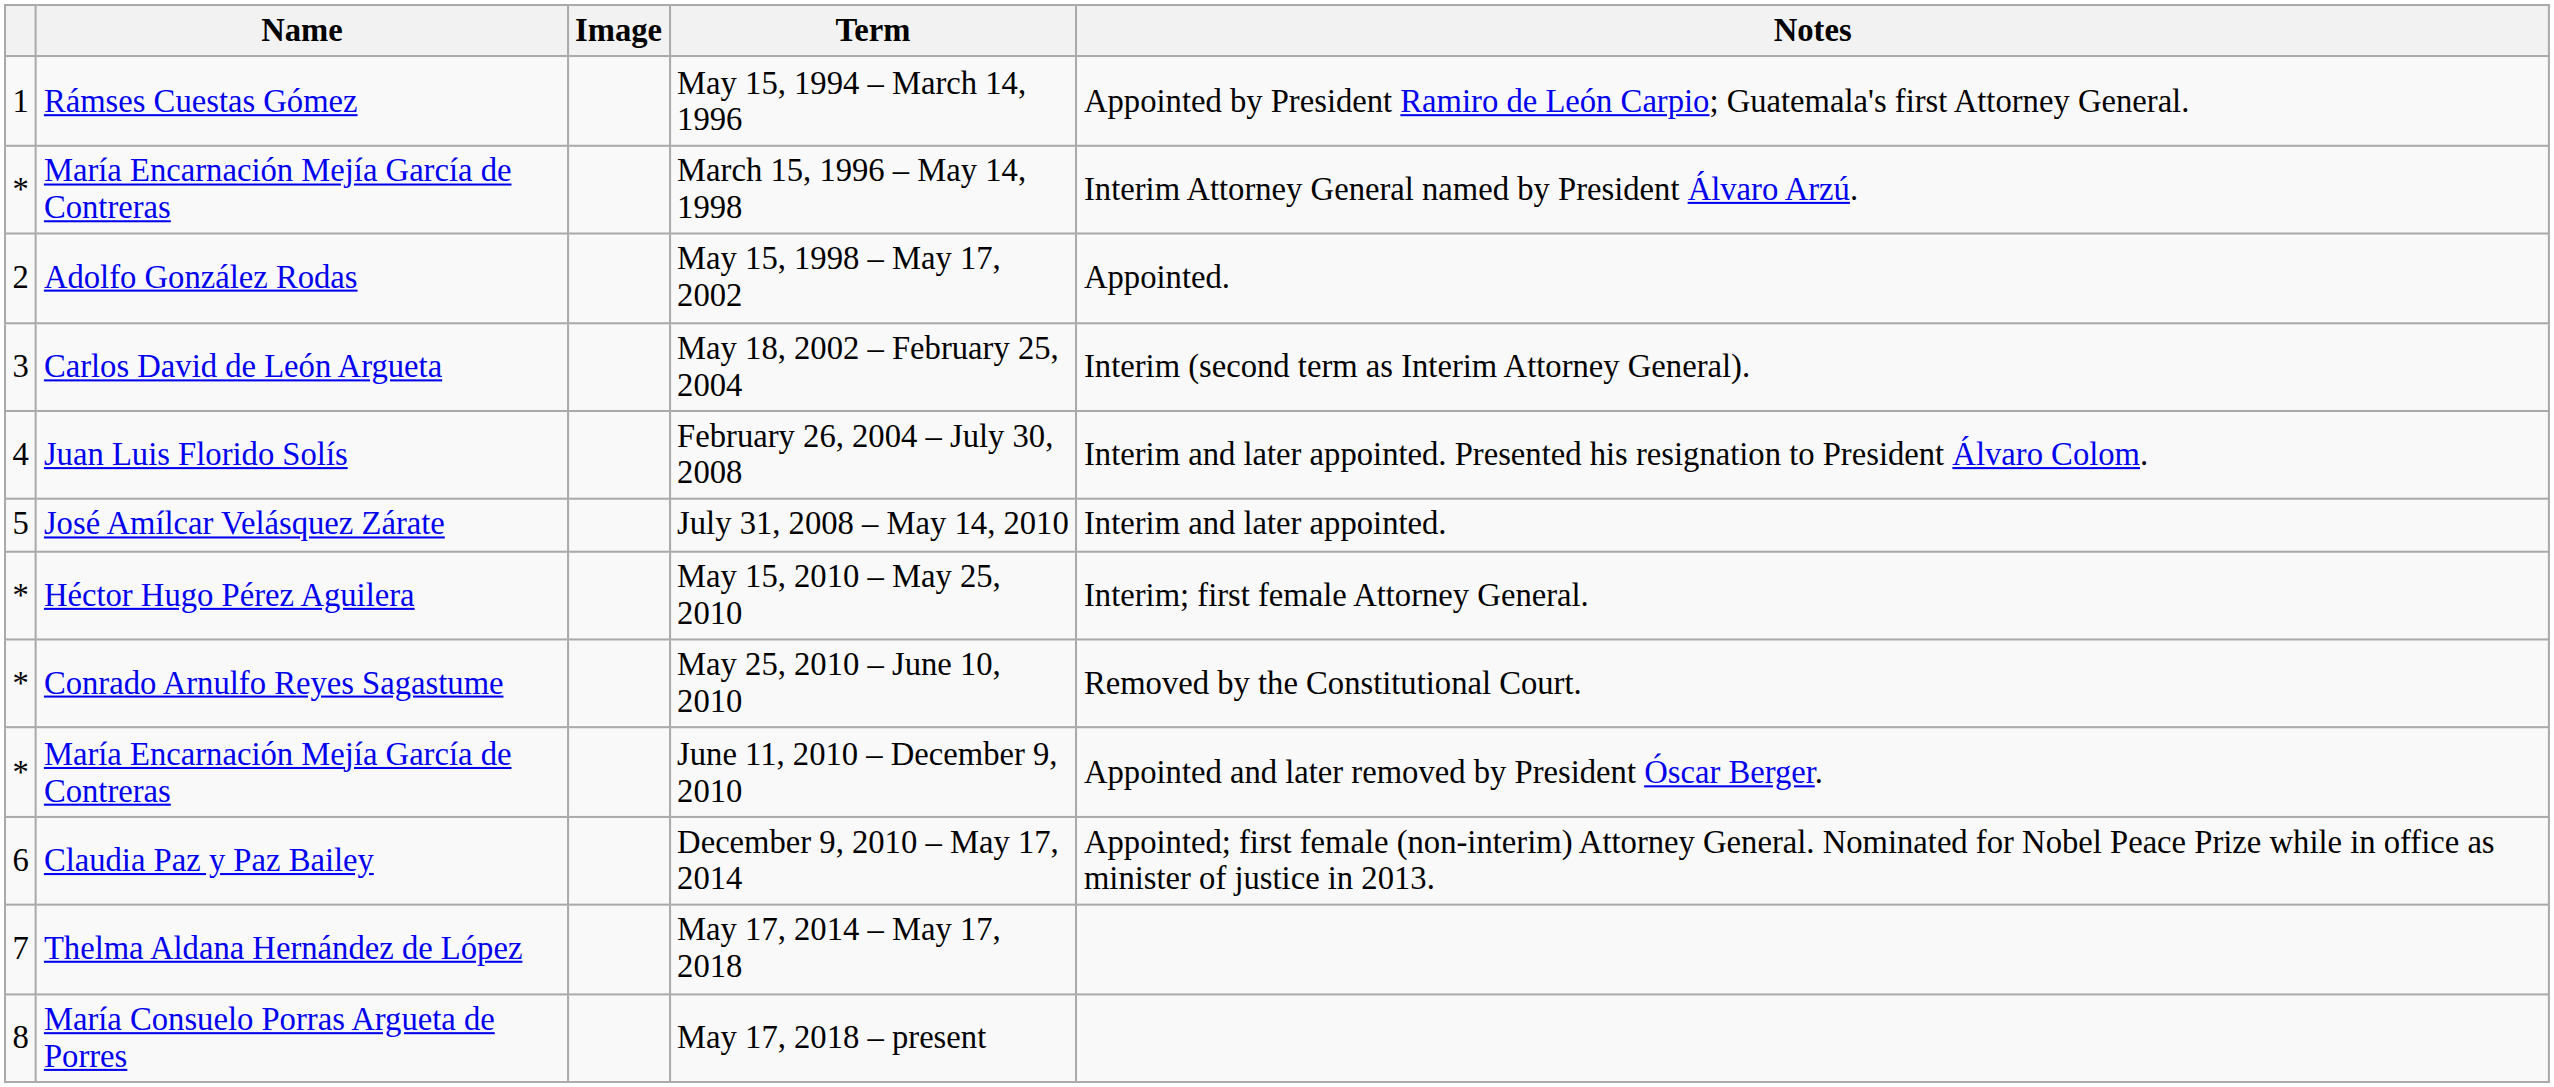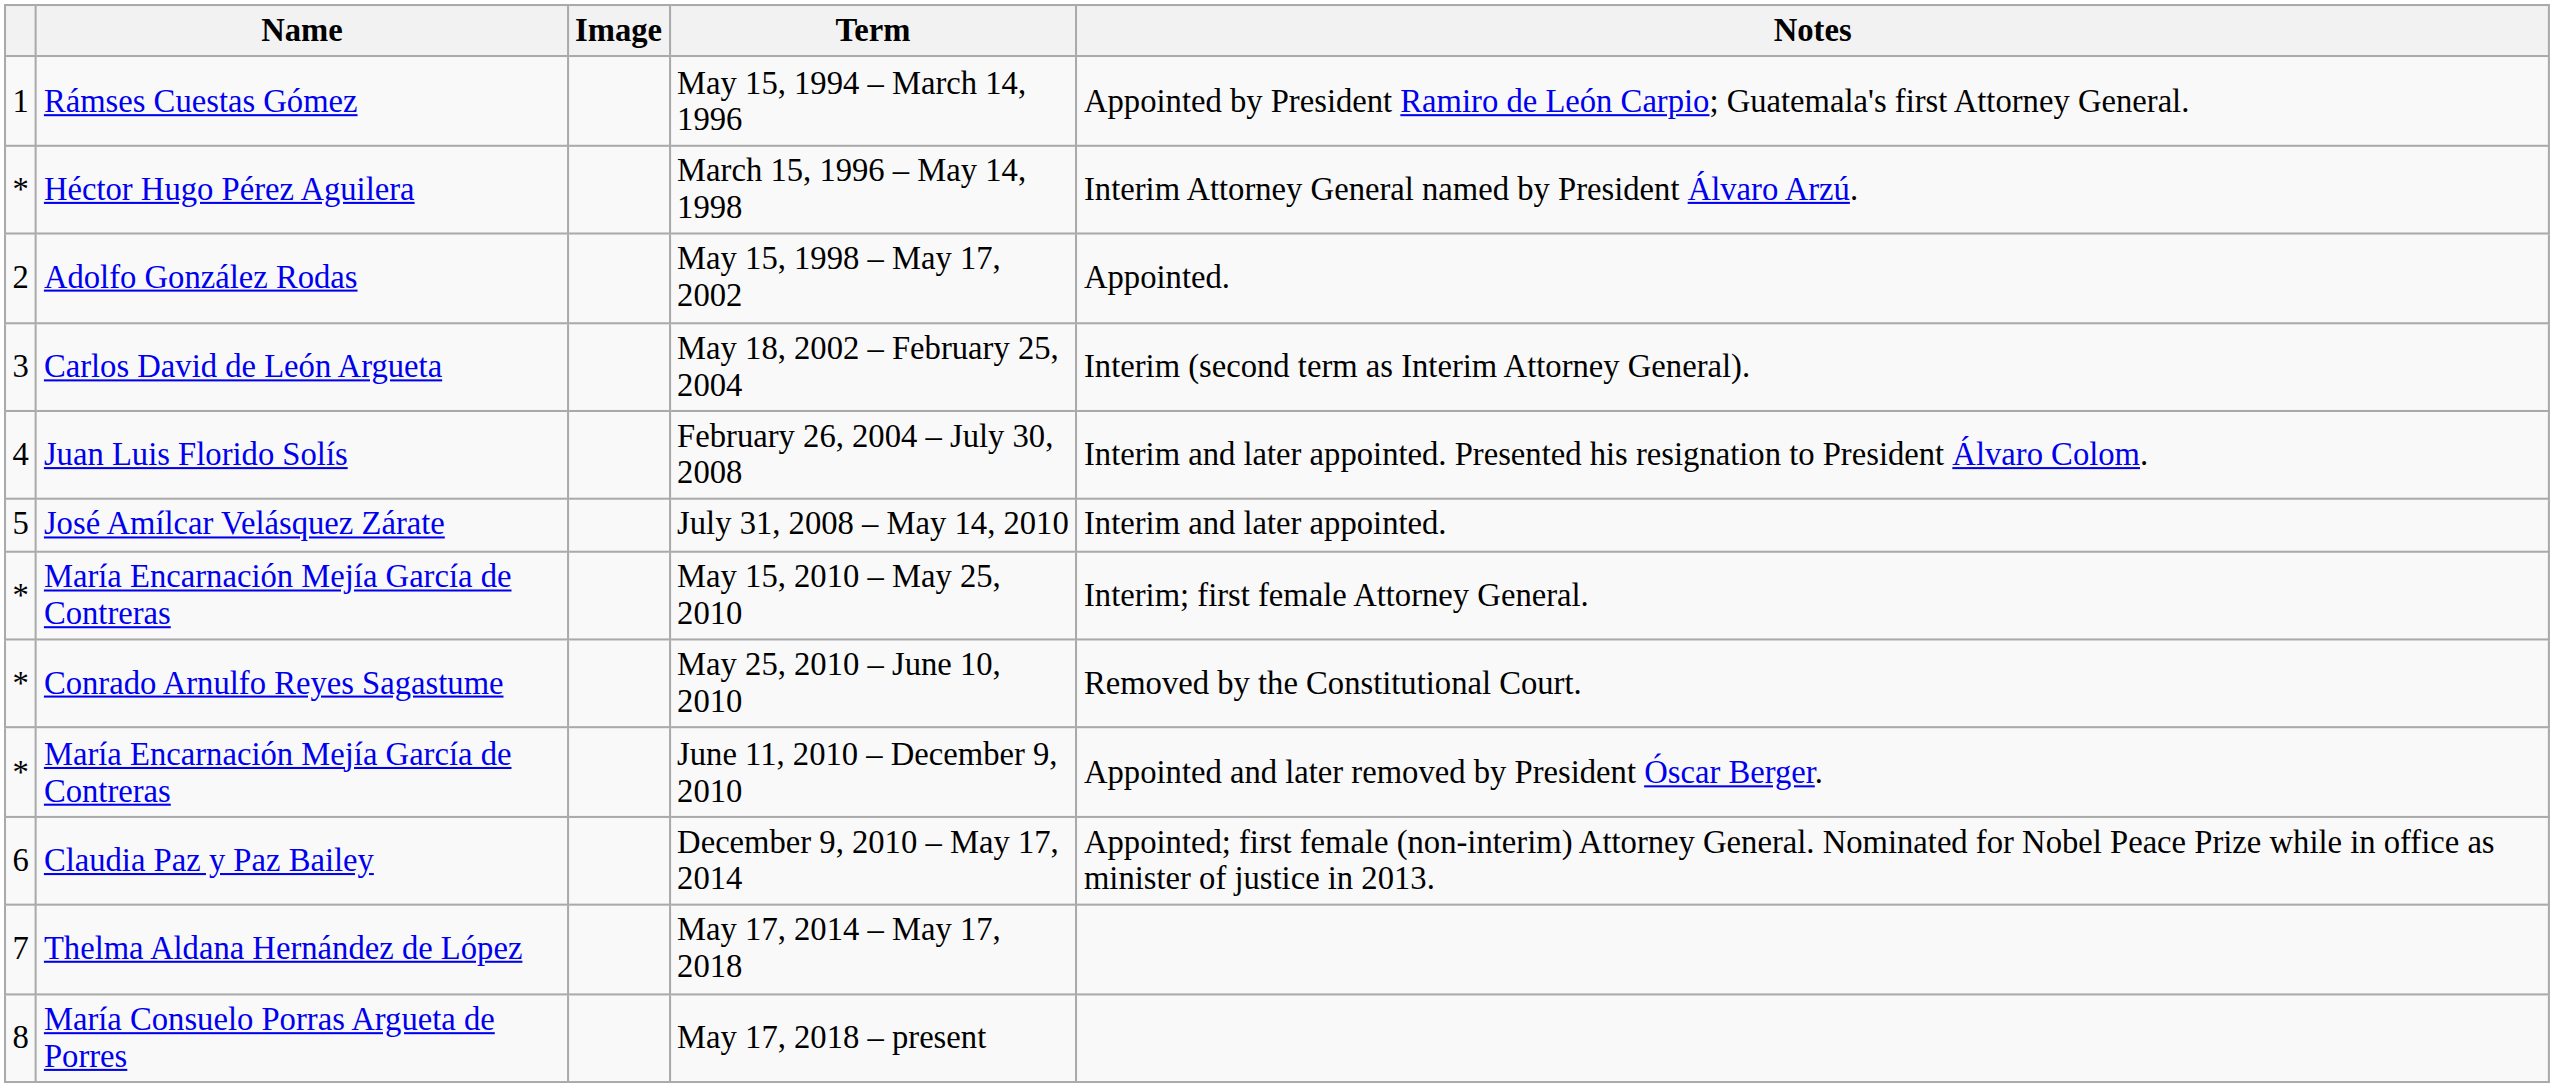March 15, 1996 – May 14, 1998 | Name: María Encarnación Mejía García de Contreras -> Héctor Hugo Pérez Aguilera
May 15, 2010 – May 25, 2010 | Name: Héctor Hugo Pérez Aguilera -> María Encarnación Mejía García de Contreras
